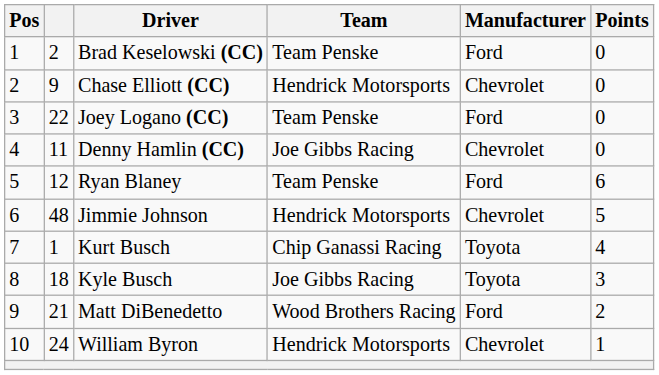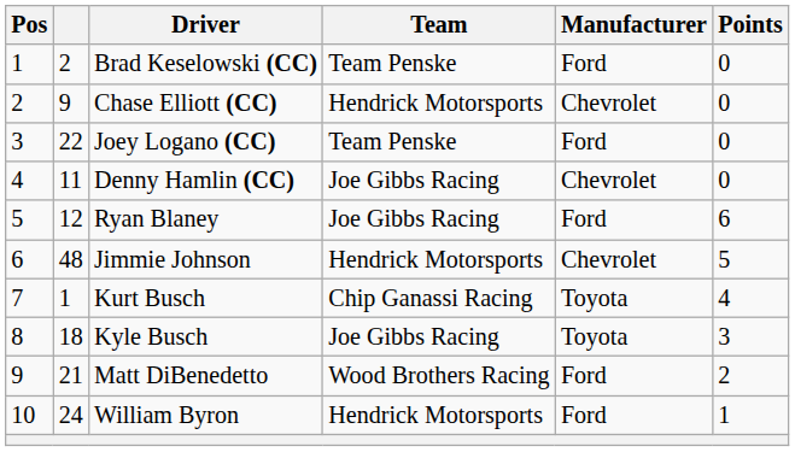Ryan Blaney | Team: Team Penske -> Joe Gibbs Racing
William Byron | Manufacturer: Chevrolet -> Ford
